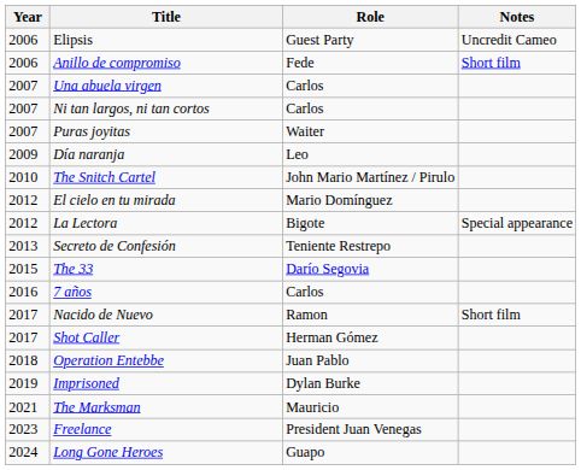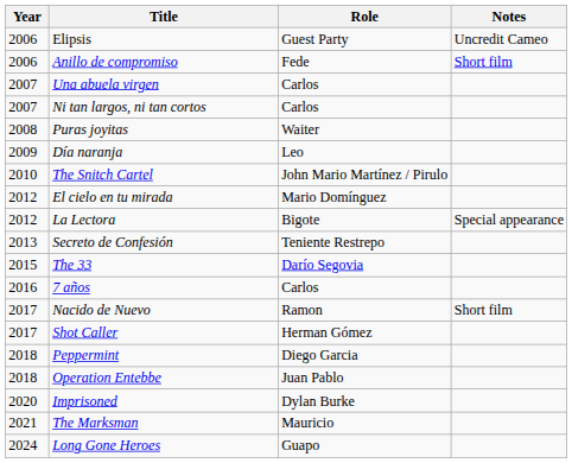Puras joyitas | Year: 2007 -> 2008
+ row: 2018 | Peppermint | Diego Garcia
Imprisoned | Year: 2019 -> 2020
- row: 2023 | Freelance | President Juan Venegas
